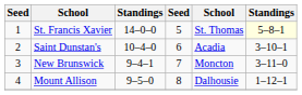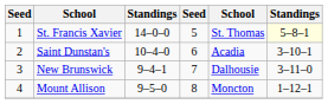New Brunswick | column 5: Moncton -> Dalhousie
Mount Allison | column 5: Dalhousie -> Moncton
